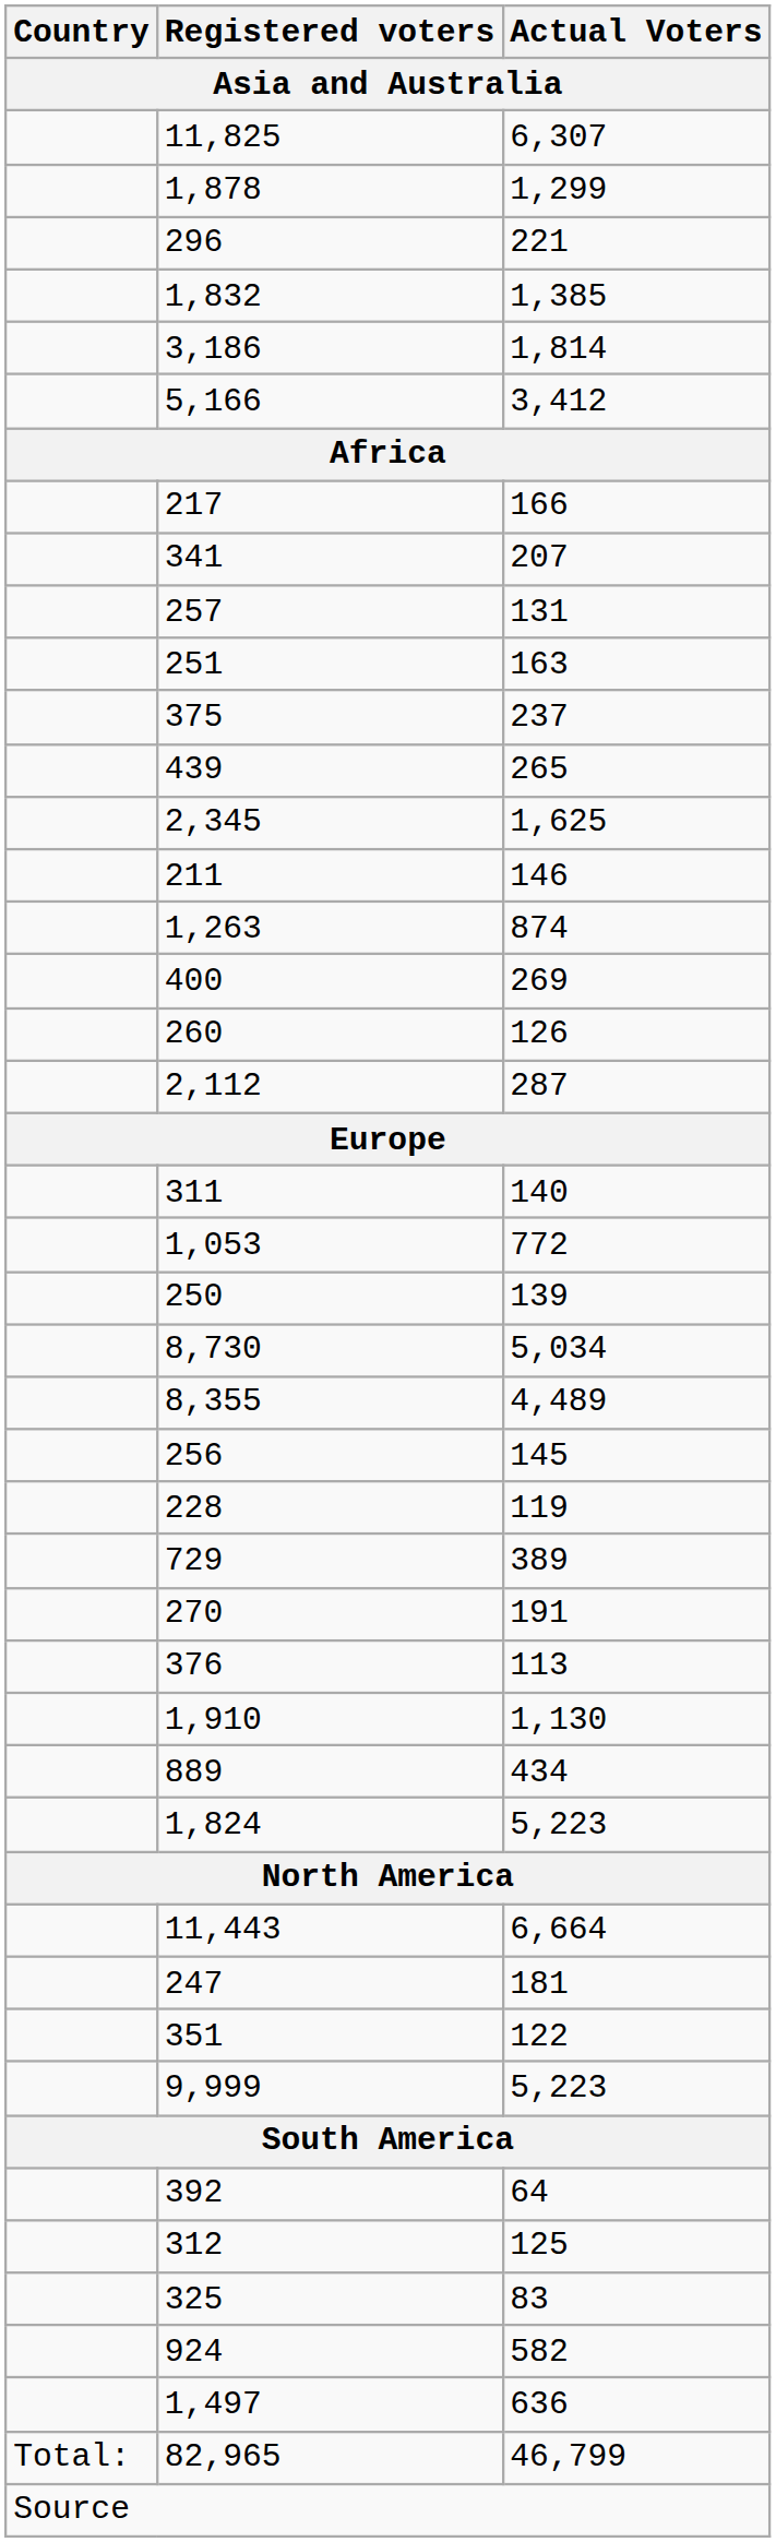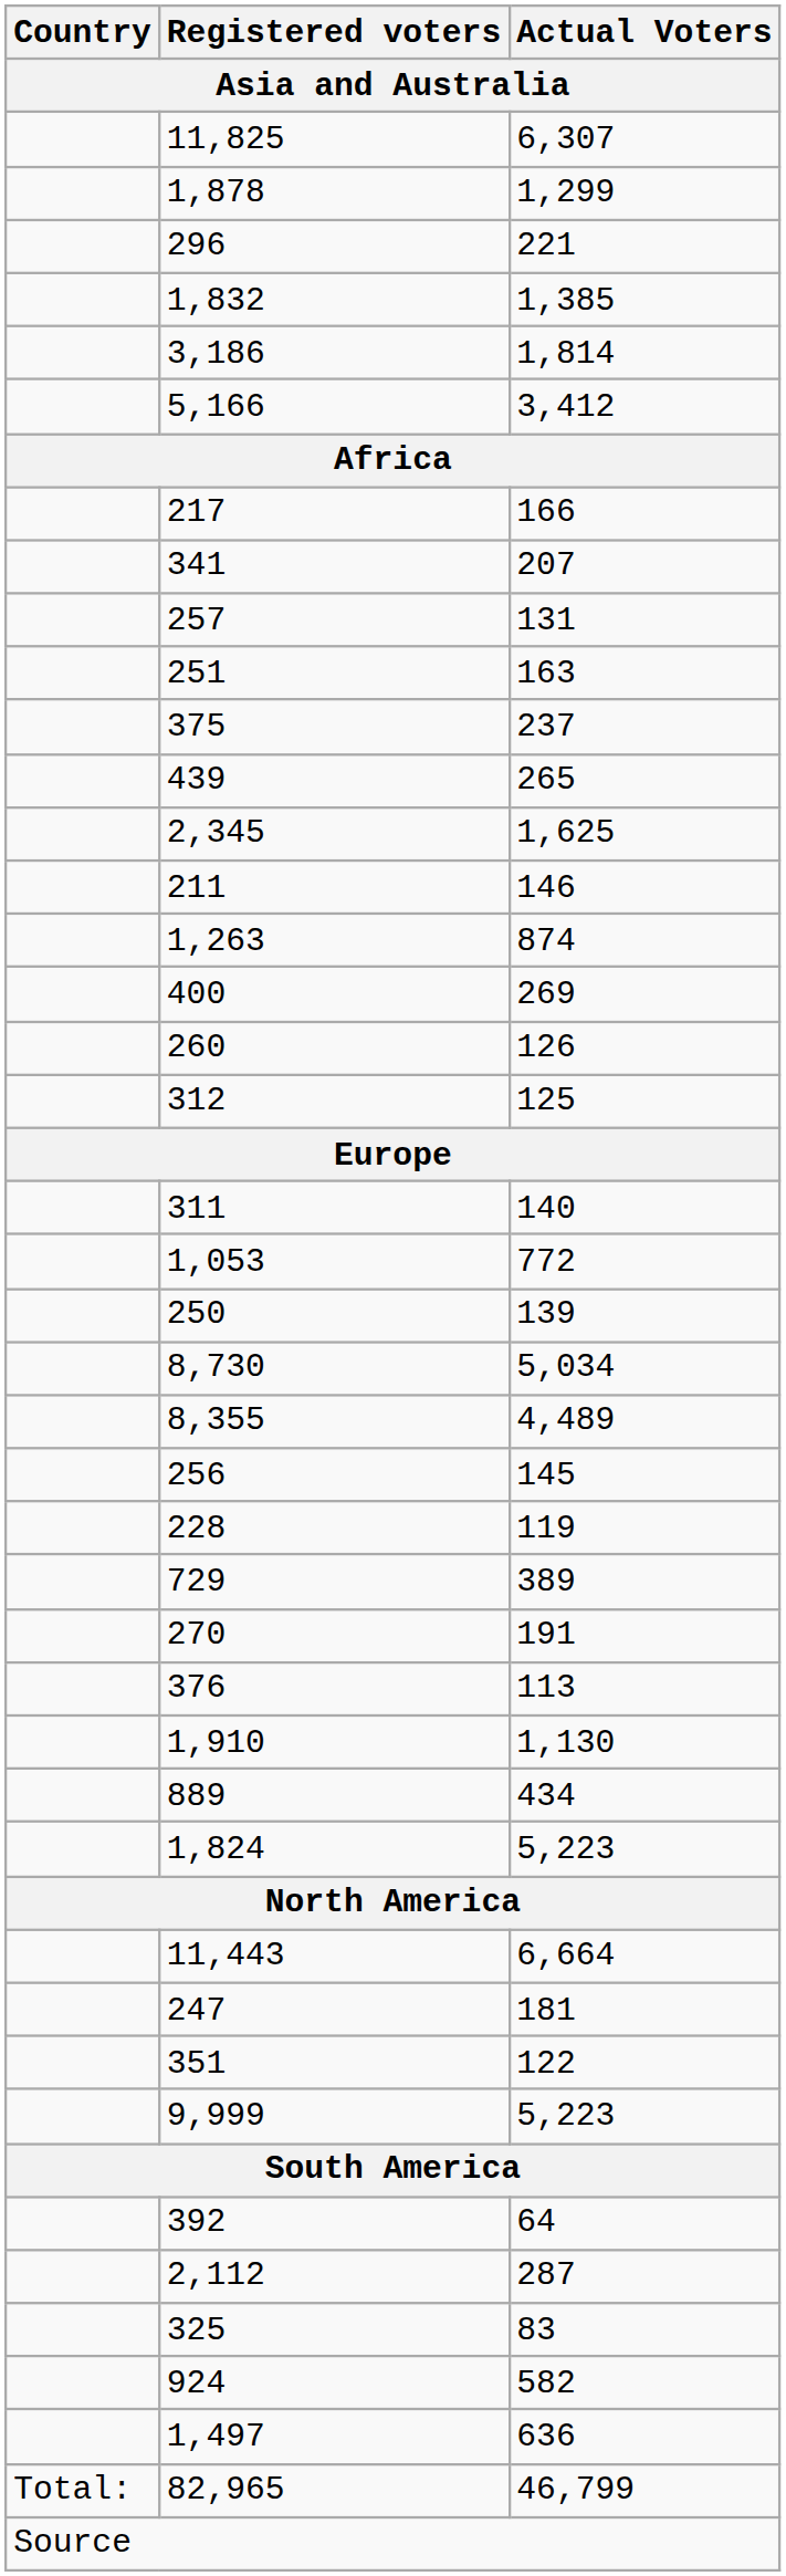rows swapped: 312 <-> 2,112
